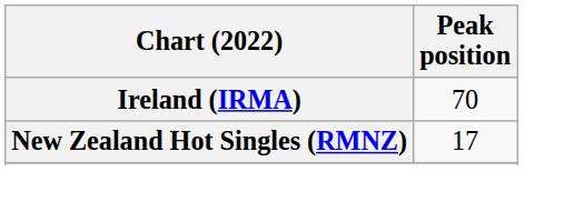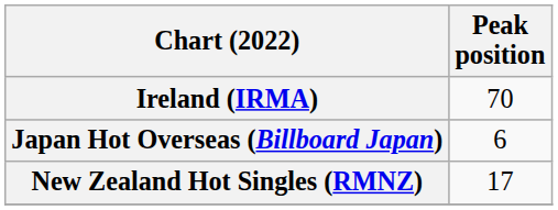+ row: Japan Hot Overseas (Billboard Japan) | 6
